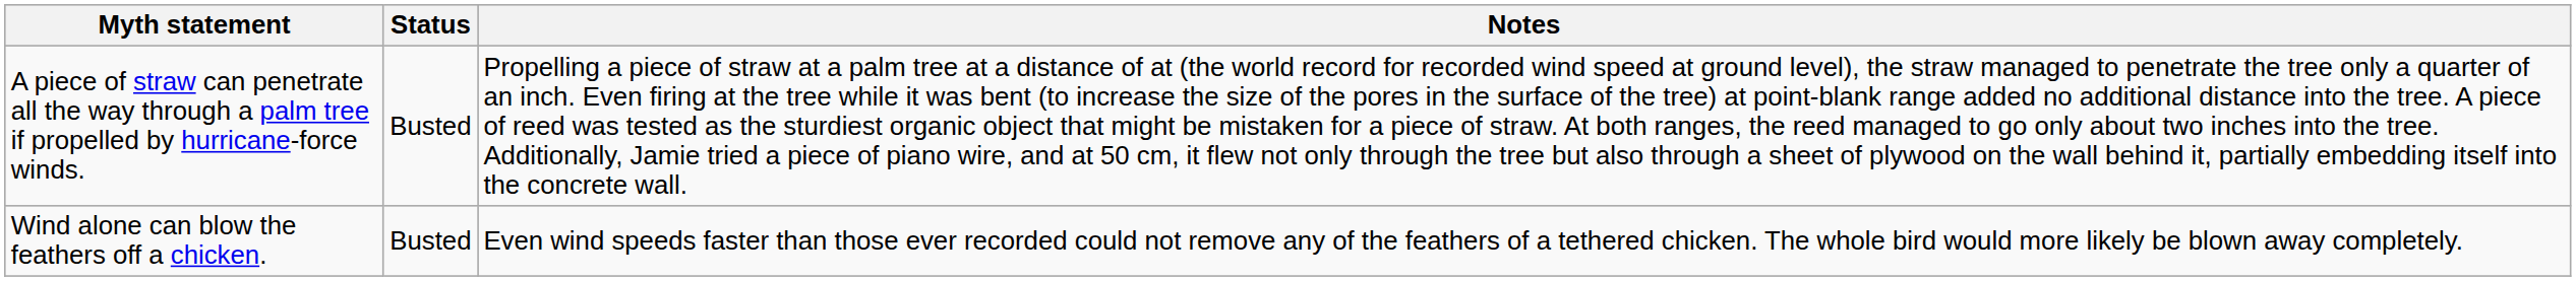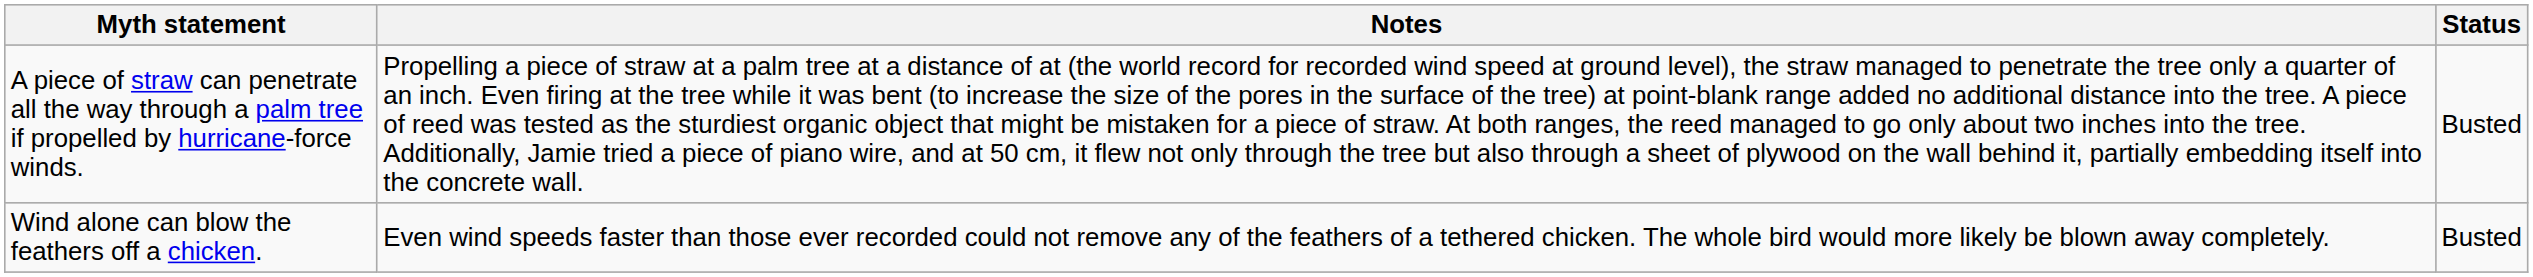columns swapped: Status <-> Notes
